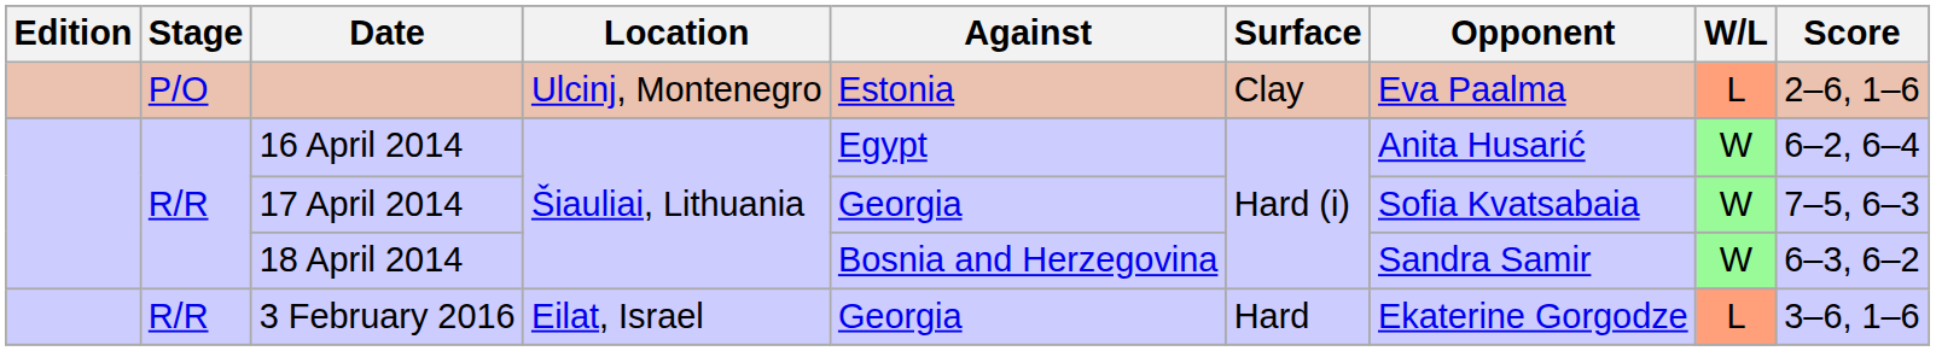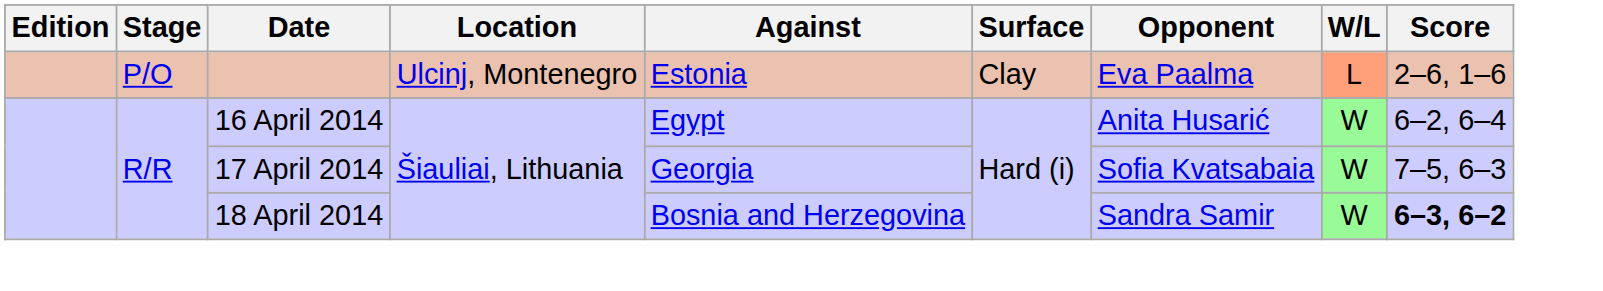18 April 2014 | Score: normal -> bold
- row: R/R | 3 February 2016 | Eilat, Israel | Georgia | Hard | Ekaterine Gorgodze | L | 3–6, 1–6
